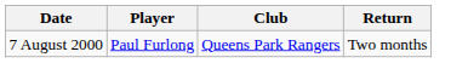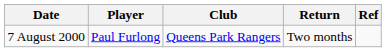+ column: Ref
